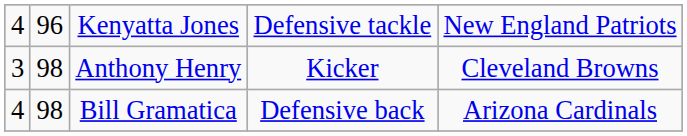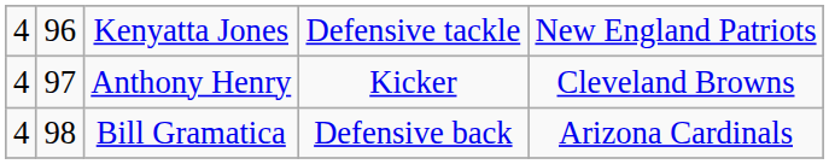Anthony Henry | column 1: 3 -> 4
Anthony Henry | column 2: 98 -> 97
